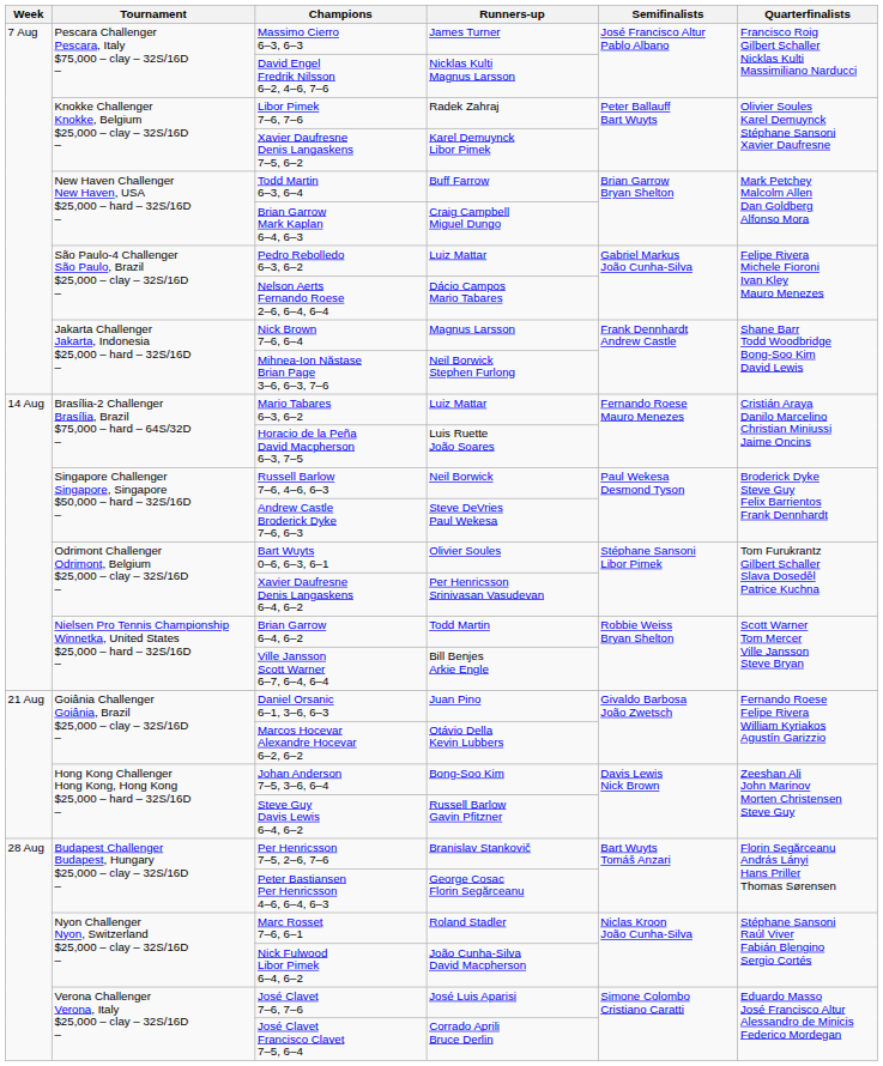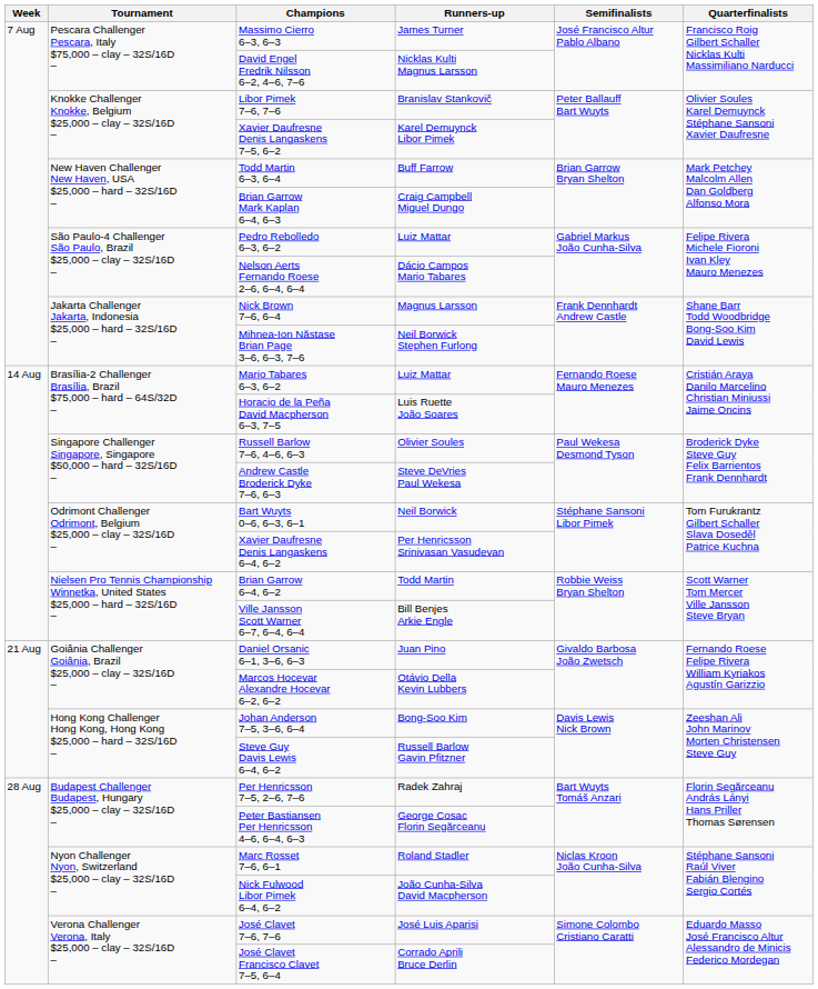Libor Pimek 7–6, 7–6 | Runners-up: Radek Zahraj -> Branislav Stankovič
Russell Barlow 7–6, 4–6, 6–3 | Runners-up: Neil Borwick -> Olivier Soules
Bart Wuyts 0–6, 6–3, 6–1 | Runners-up: Olivier Soules -> Neil Borwick
Per Henricsson 7–5, 2–6, 7–6 | Runners-up: Branislav Stankovič -> Radek Zahraj
